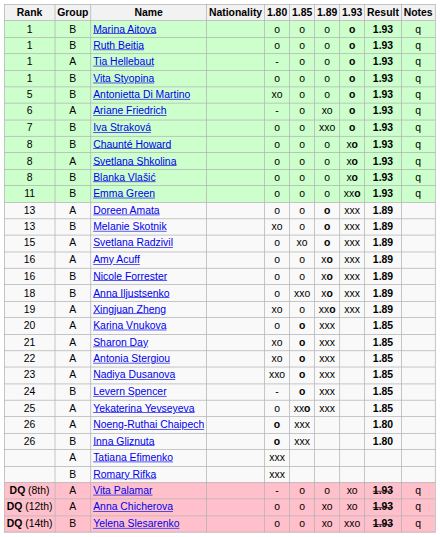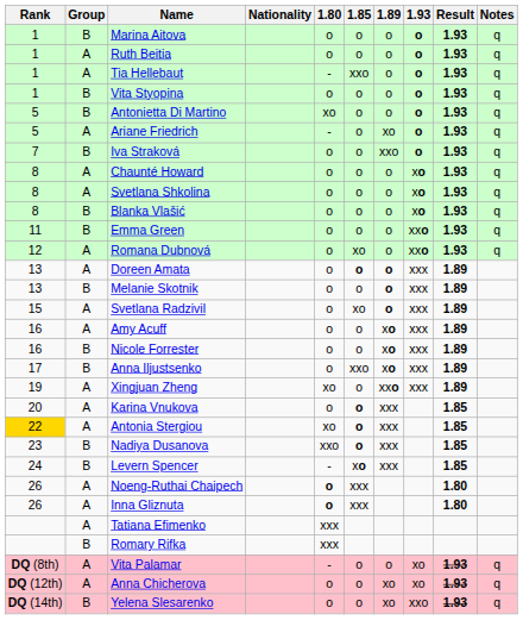Ruth Beitia | Group: B -> A
Tia Hellebaut | 1.85: o -> xxo
Ariane Friedrich | Rank: 6 -> 5
Chaunté Howard | Group: B -> A
+ row: 12 | A | Romana Dubnová | o | xo | o | xxo | 1.93 | q
Doreen Amata | 1.85: normal -> bold
Melanie Skotnik | 1.80: xo -> o
Anna Iljustsenko | Rank: 18 -> 17
- row: 21 | A | Sharon Day | xo | o | xxx | 1.85
Antonia Stergiou | Rank: no background -> gold background
Nadiya Dusanova | Group: A -> B
Levern Spencer | 1.85: o -> xo
- row: 25 | A | Yekaterina Yevseyeva | o | xxo | xxx | 1.85
Inna Gliznuta | Group: B -> A
